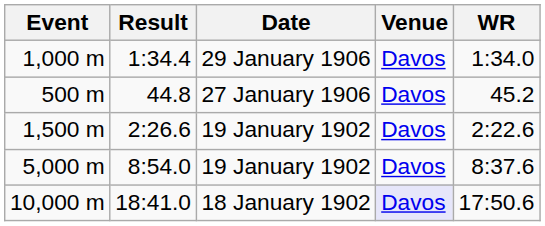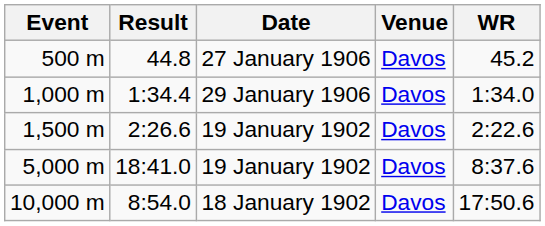rows swapped: 500 m <-> 1,000 m
5,000 m | Result: 8:54.0 -> 18:41.0
10,000 m | Result: 18:41.0 -> 8:54.0
10,000 m | Venue: lavender background -> no background
